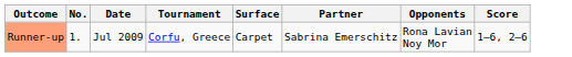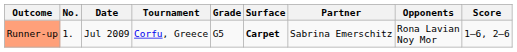+ column: Grade | G5
Runner-up | Surface: normal -> bold
